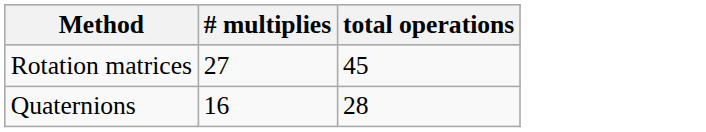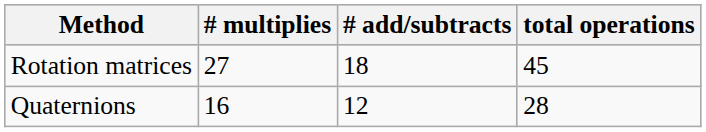+ column: # add/subtracts | 18 | 12
